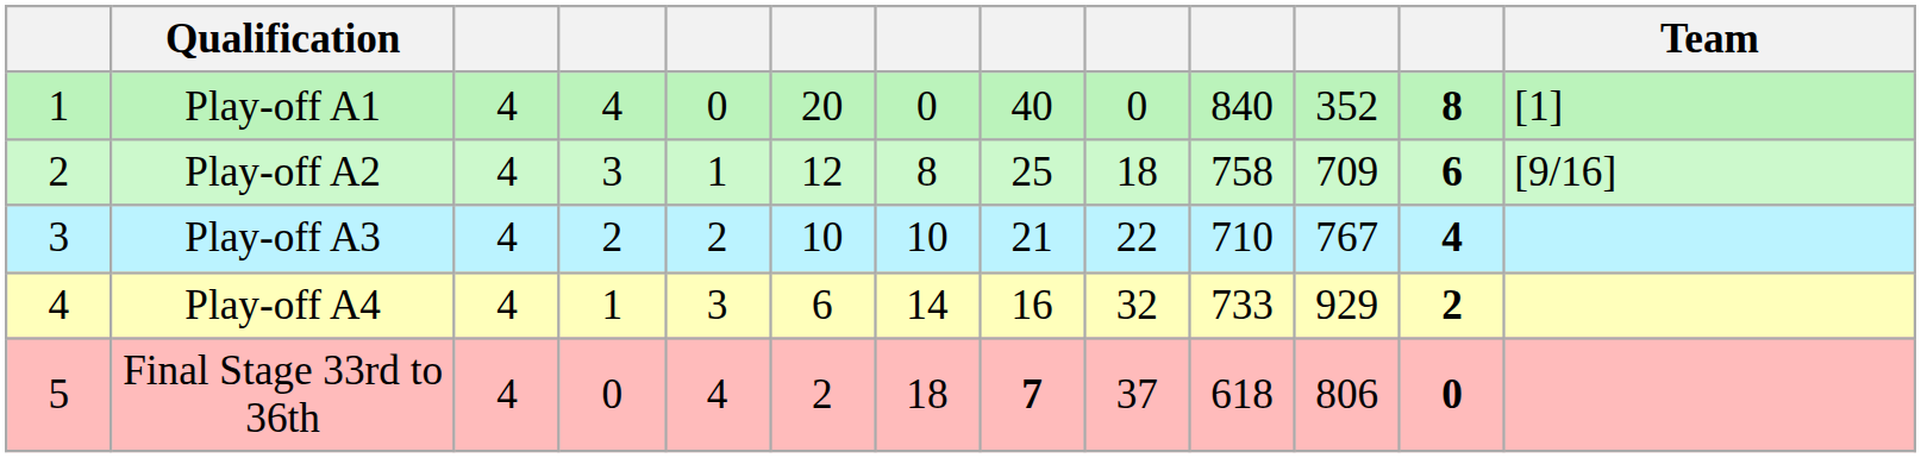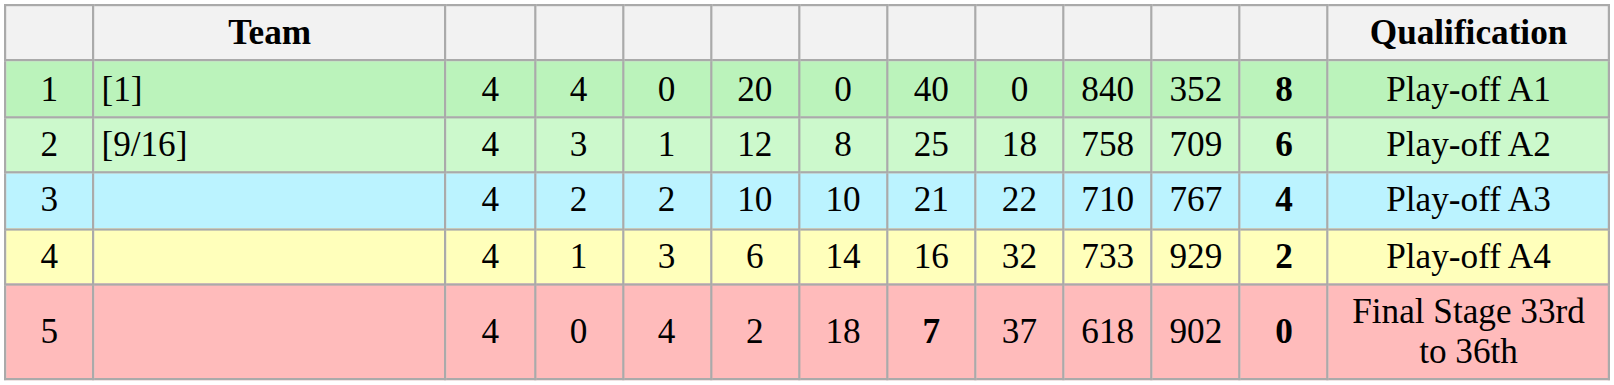columns swapped: Team <-> Qualification
5 | column 11: 806 -> 902
